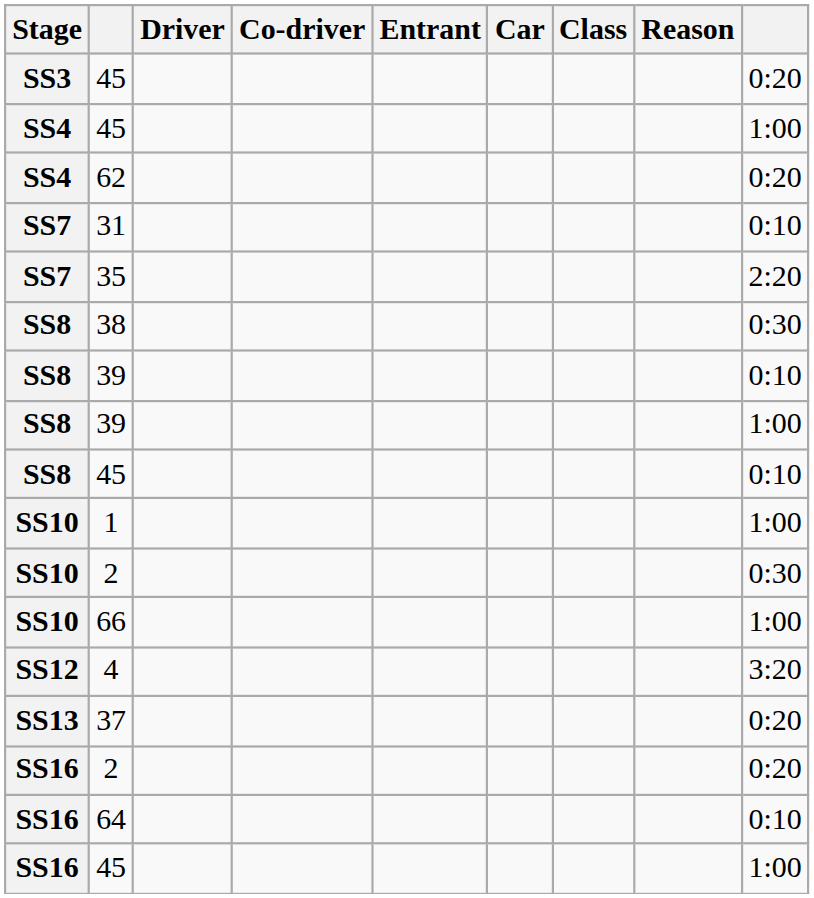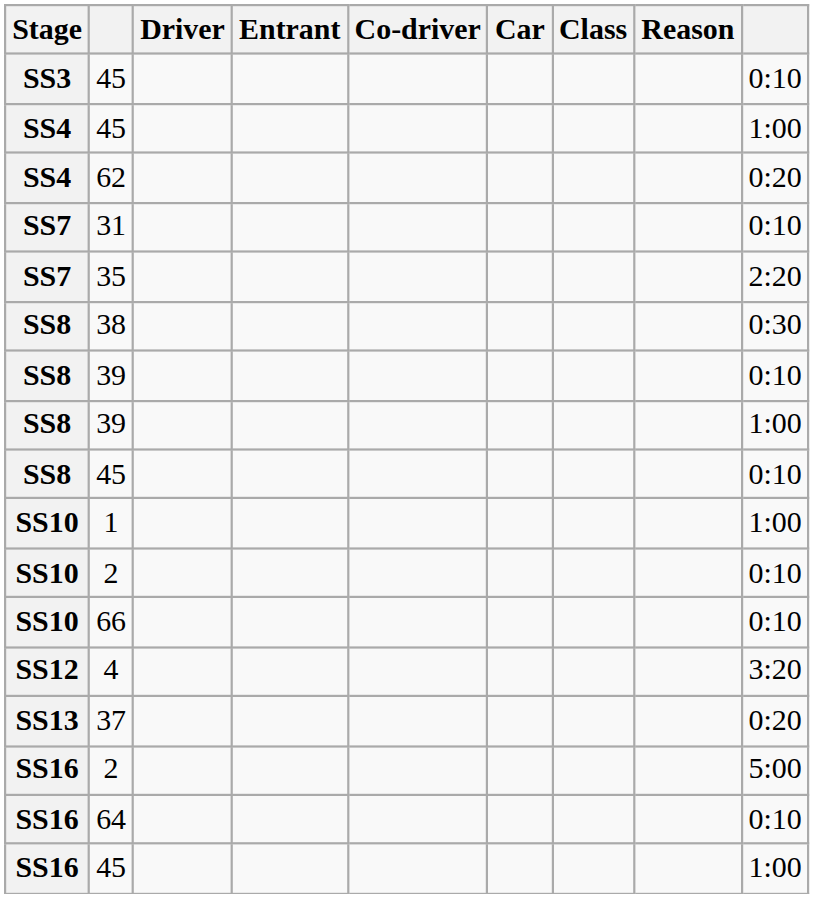columns swapped: Co-driver <-> Entrant
SS3 / 45 | column 9: 0:20 -> 0:10
SS10 / 2 | column 9: 0:30 -> 0:10
66 | column 9: 1:00 -> 0:10
SS16 / 2 | column 9: 0:20 -> 5:00
